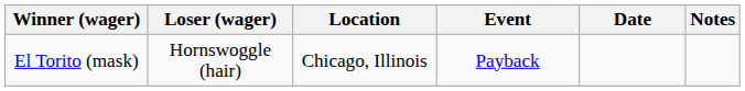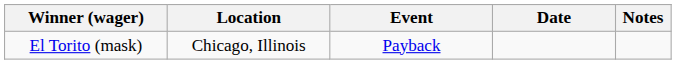- column: Loser (wager) | Hornswoggle (hair)
